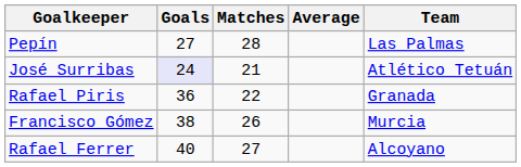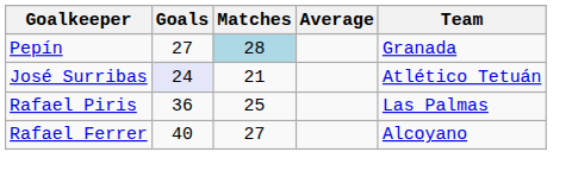Pepín | Matches: no background -> lightblue background
Pepín | Team: Las Palmas -> Granada
Rafael Piris | Matches: 22 -> 25
Rafael Piris | Team: Granada -> Las Palmas
- row: Francisco Gómez | 38 | 26 | Murcia
